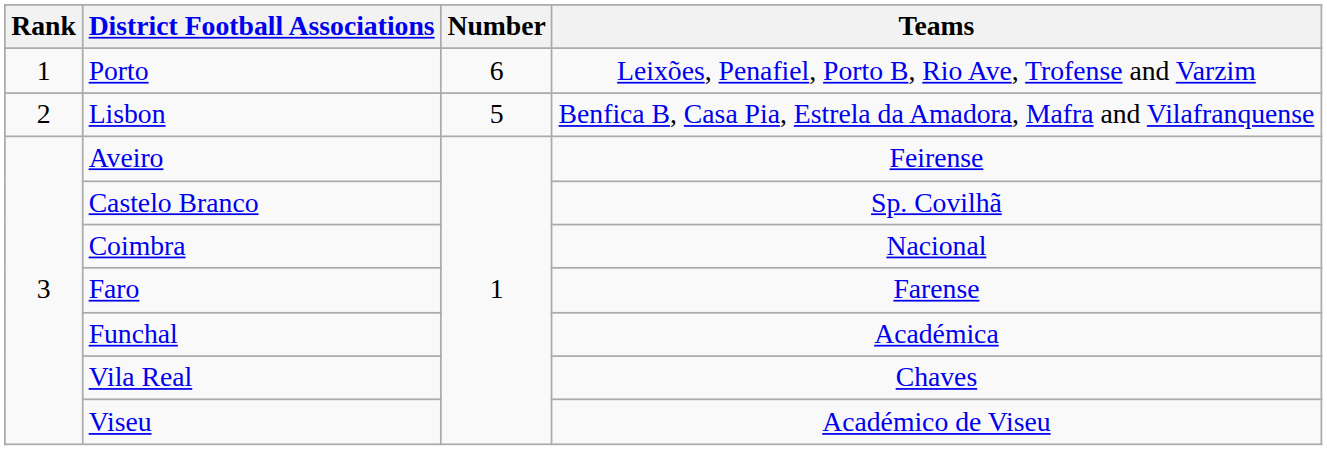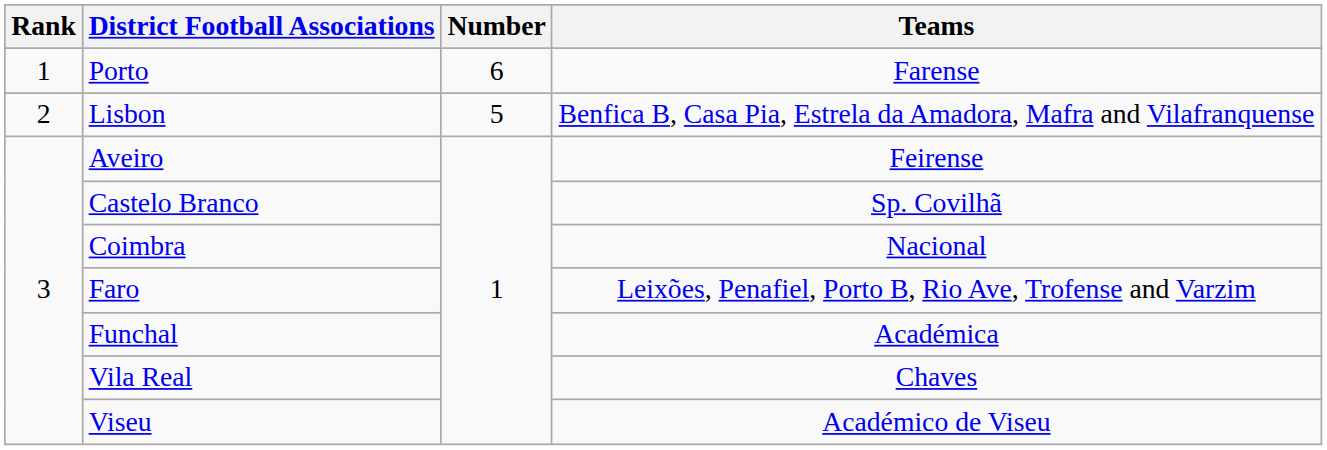Porto | Teams: Leixões, Penafiel, Porto B, Rio Ave, Trofense and Varzim -> Farense
Faro | Teams: Farense -> Leixões, Penafiel, Porto B, Rio Ave, Trofense and Varzim
